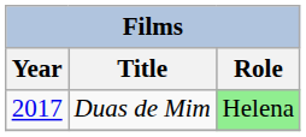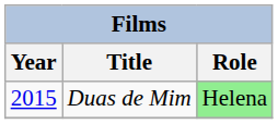Duas de Mim | Year: 2017 -> 2015
